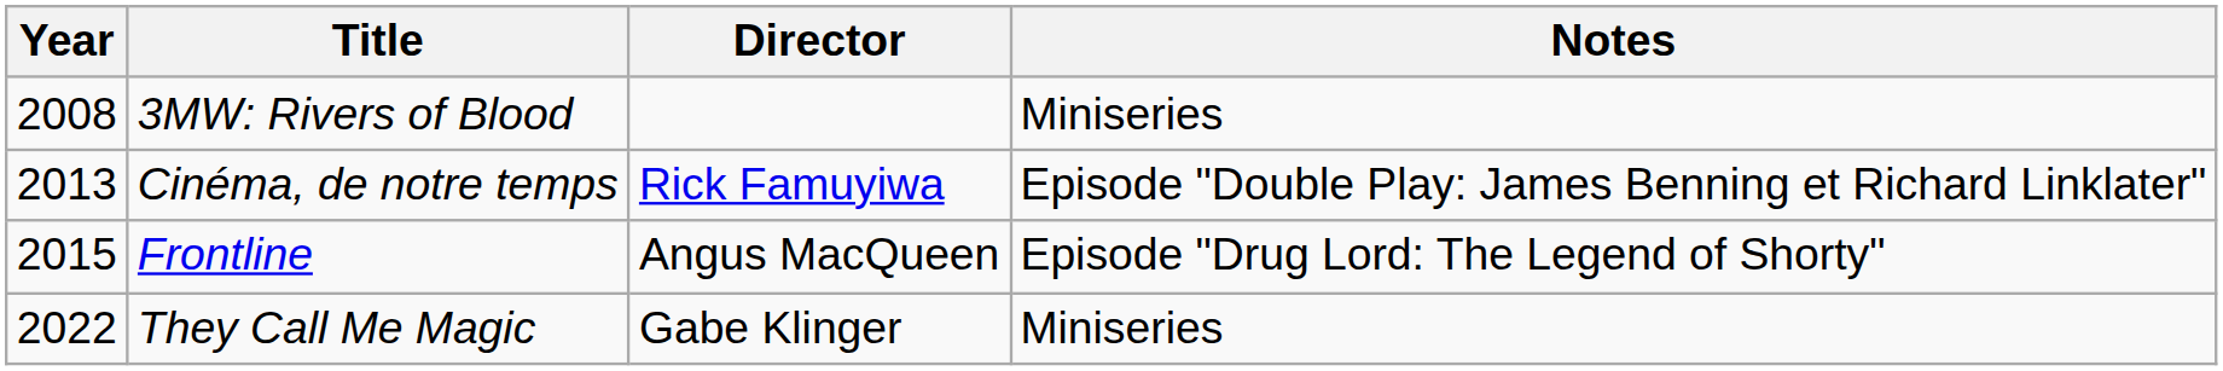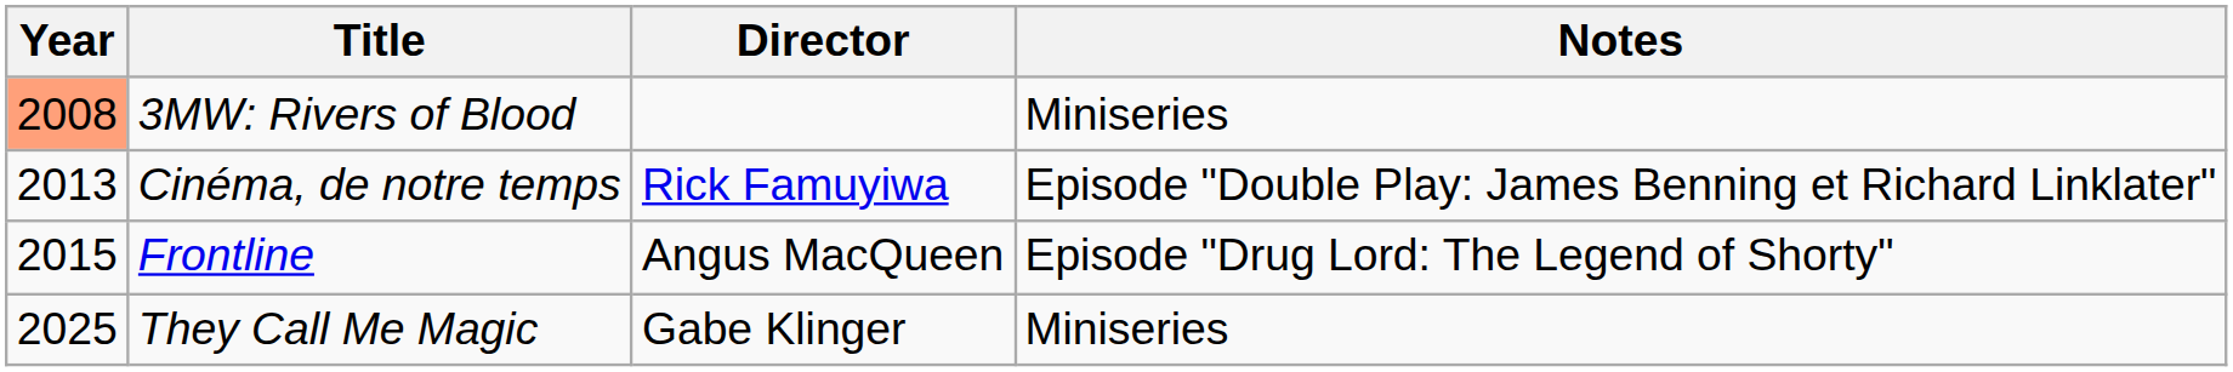3MW: Rivers of Blood | Year: no background -> lightsalmon background
They Call Me Magic | Year: 2022 -> 2025
